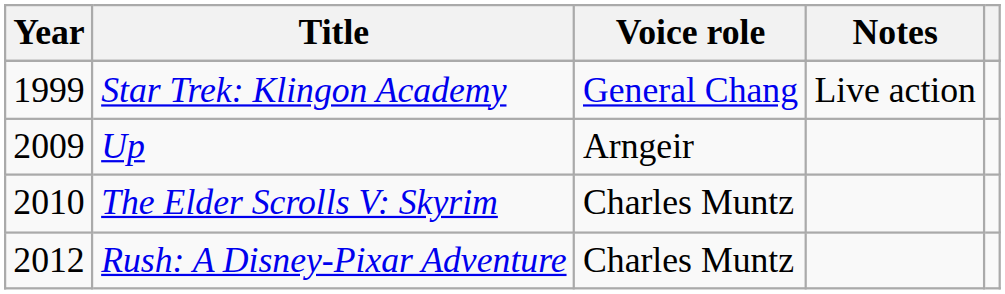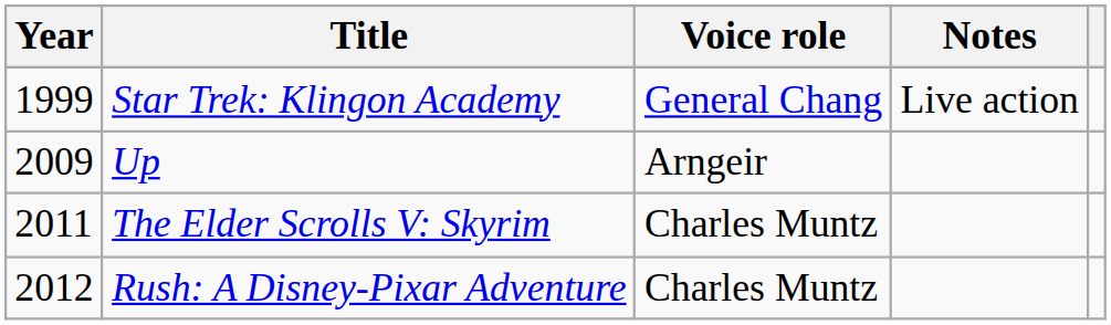The Elder Scrolls V: Skyrim | Year: 2010 -> 2011
